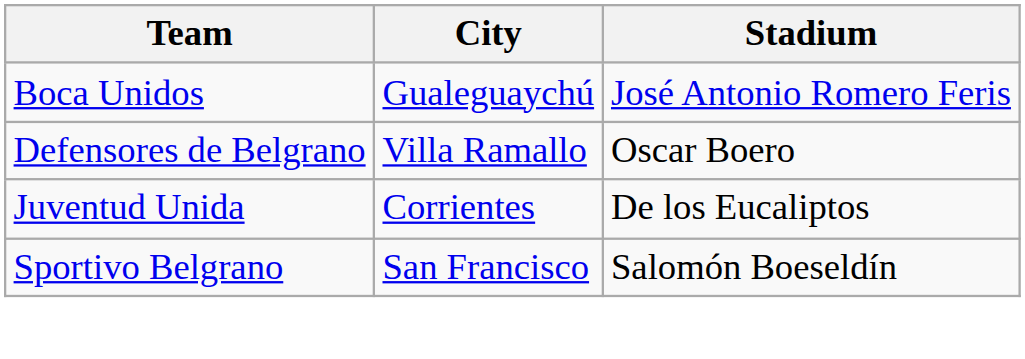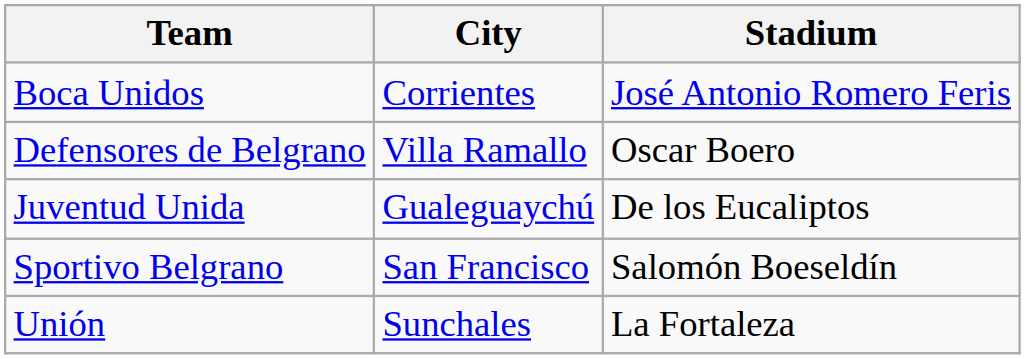Boca Unidos | City: Gualeguaychú -> Corrientes
Juventud Unida | City: Corrientes -> Gualeguaychú
+ row: Unión | Sunchales | La Fortaleza
